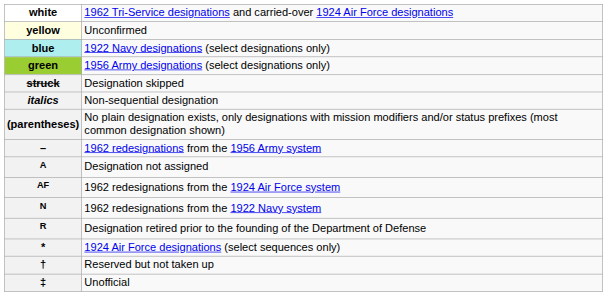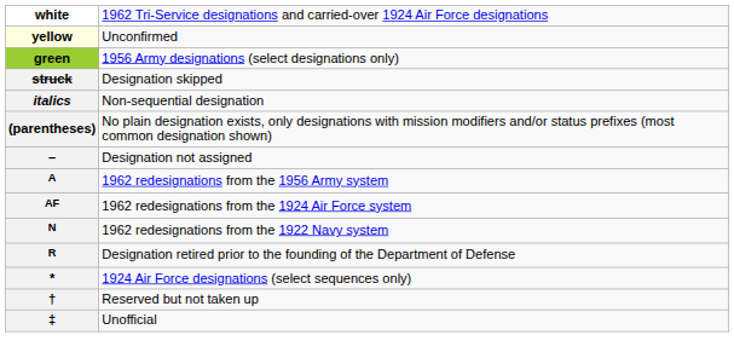- row: blue | 1922 Navy designations (select designations only)
– | column 2: 1962 redesignations from the 1956 Army system -> Designation not assigned
A | column 2: Designation not assigned -> 1962 redesignations from the 1956 Army system
